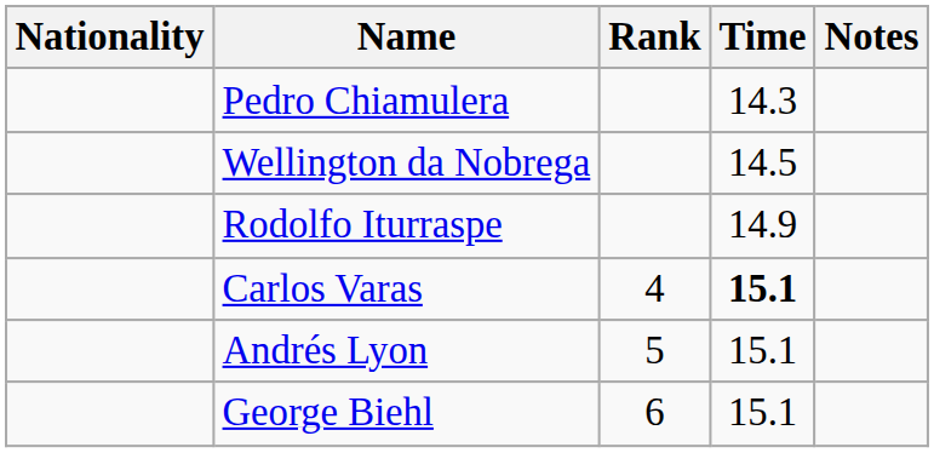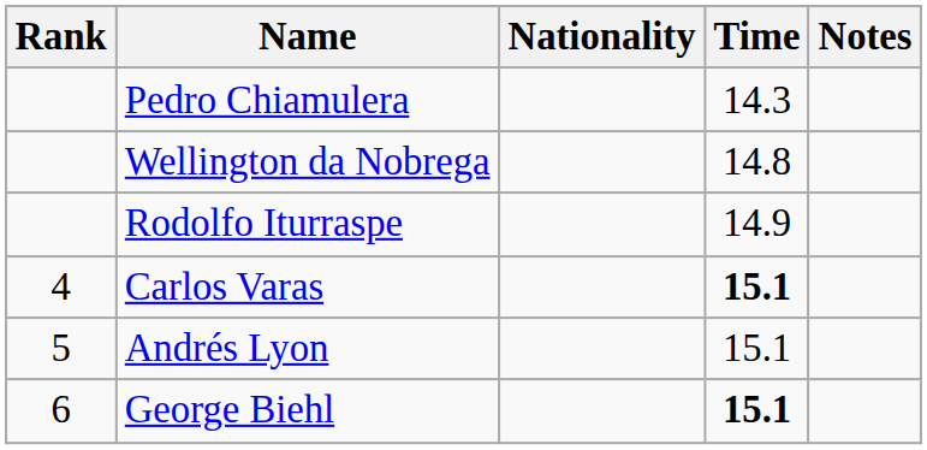columns swapped: Rank <-> Nationality
Wellington da Nobrega | Time: 14.5 -> 14.8
George Biehl | Time: normal -> bold
